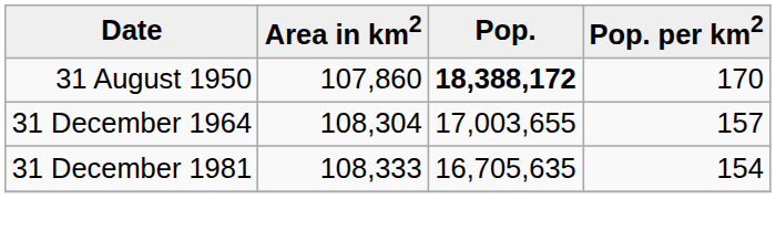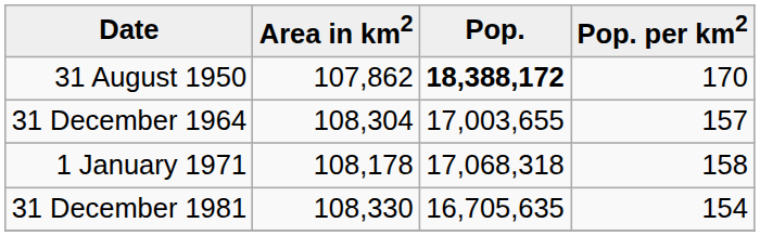31 August 1950 | Area in km2: 107,860 -> 107,862
+ row: 1 January 1971 | 108,178 | 17,068,318 | 158
31 December 1981 | Area in km2: 108,333 -> 108,330
